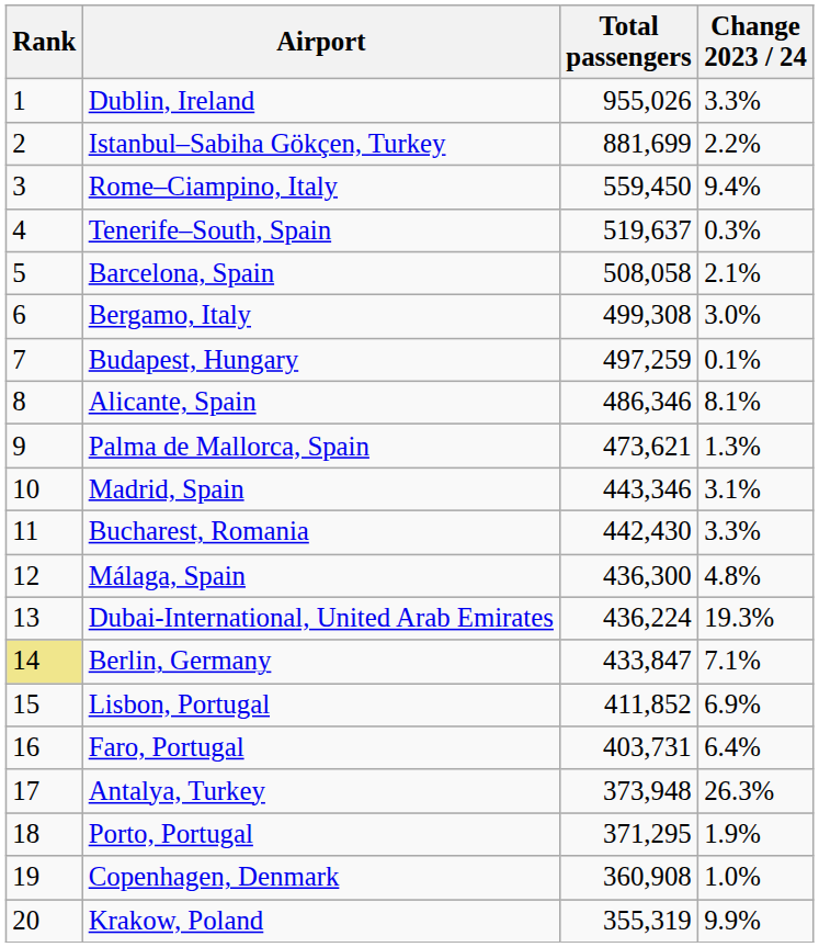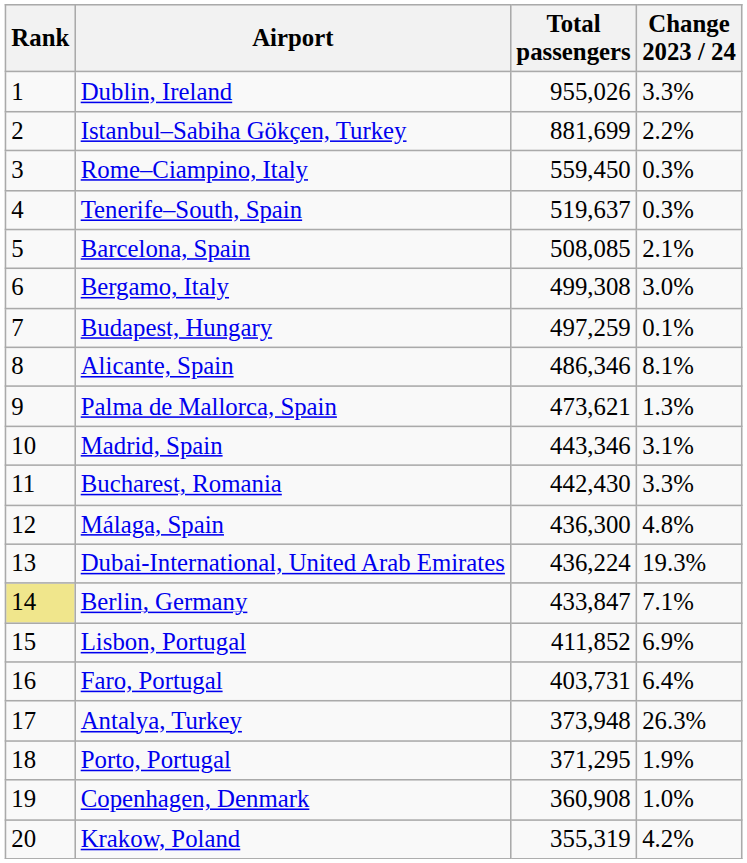Rome–Ciampino, Italy | Change 2023 / 24: 9.4% -> 0.3%
Barcelona, Spain | Total passengers: 508,058 -> 508,085
Krakow, Poland | Change 2023 / 24: 9.9% -> 4.2%
